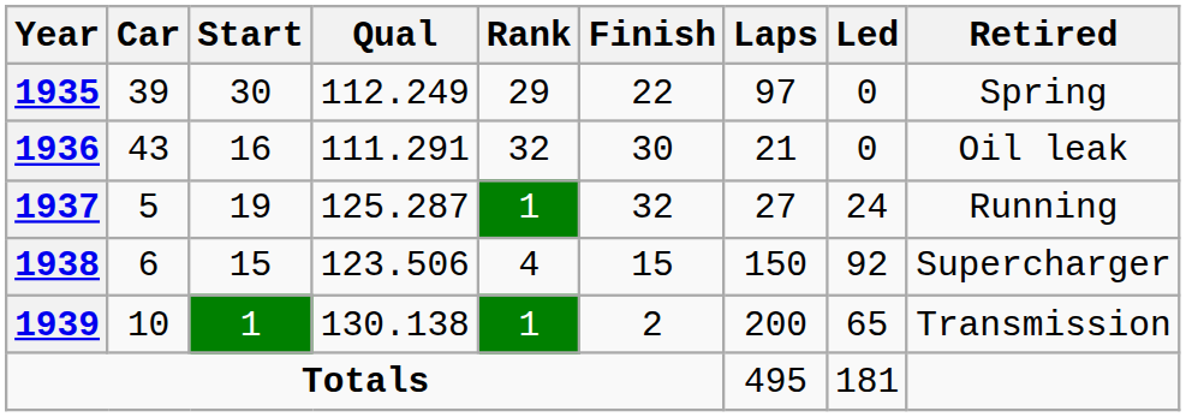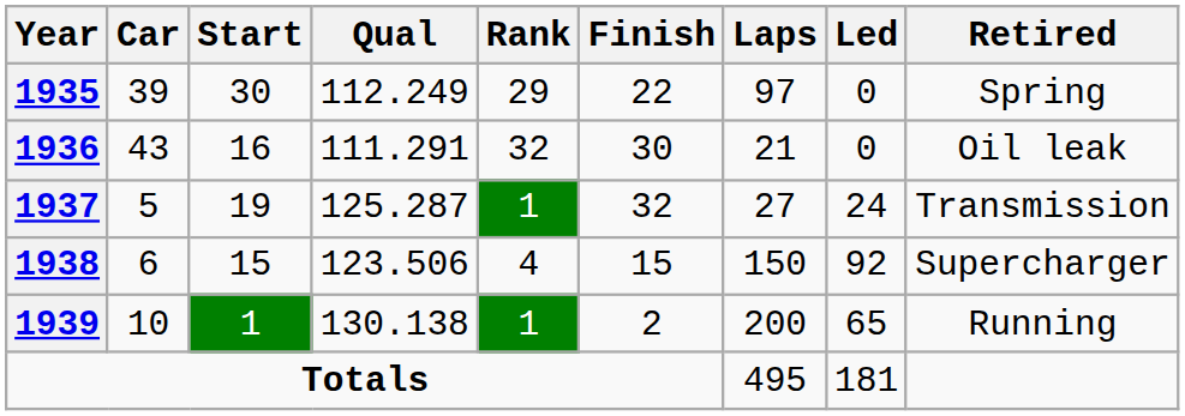1937 | Retired: Running -> Transmission
1939 | Retired: Transmission -> Running
